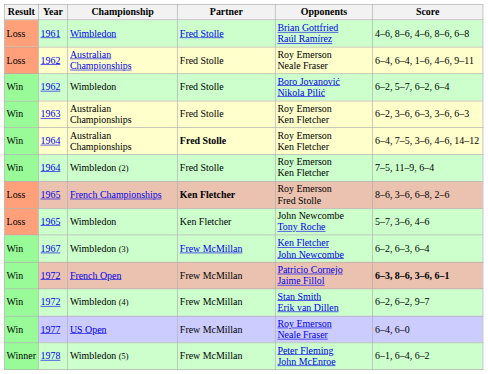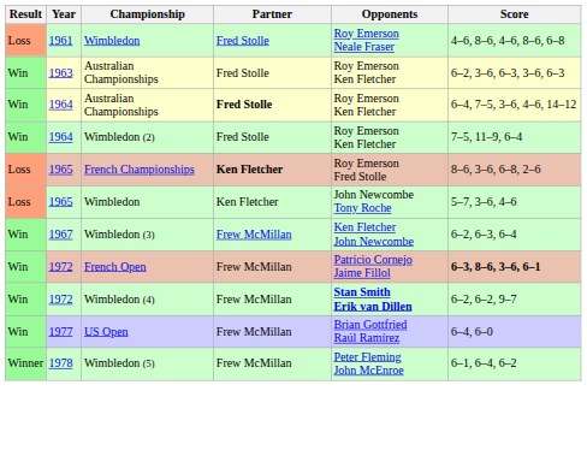1961 | Opponents: Brian Gottfried Raúl Ramírez -> Roy Emerson Neale Fraser
- row: Loss | 1962 | Australian Championships | Fred Stolle | Roy Emerson Neale Fraser | 6–4, 6–4, 1–6, 4–6, 9–11
- row: Win | 1962 | Wimbledon | Fred Stolle | Boro Jovanović Nikola Pilić | 6–2, 5–7, 6–2, 6–4
1972 / Wimbledon (4) | Opponents: normal -> bold
1977 | Opponents: Roy Emerson Neale Fraser -> Brian Gottfried Raúl Ramírez
